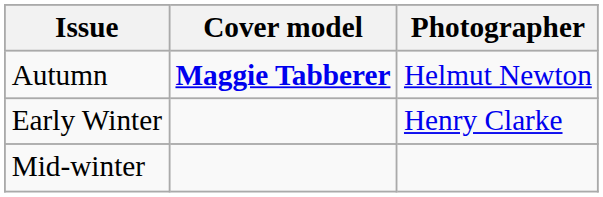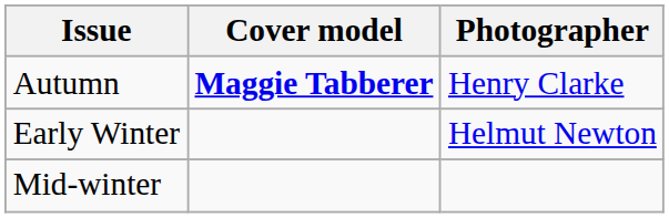Autumn | Photographer: Helmut Newton -> Henry Clarke
Early Winter | Photographer: Henry Clarke -> Helmut Newton
